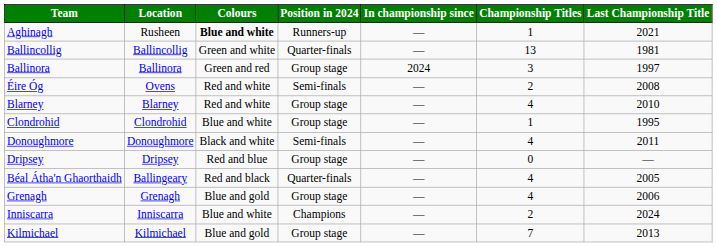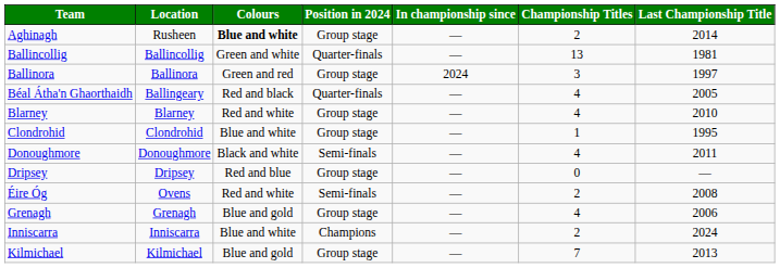Aghinagh | Position in 2024: Runners-up -> Group stage
Aghinagh | Championship Titles: 1 -> 2
Aghinagh | Last Championship Title: 2021 -> 2014
rows swapped: Béal Átha'n Ghaorthaidh <-> Éire Óg
